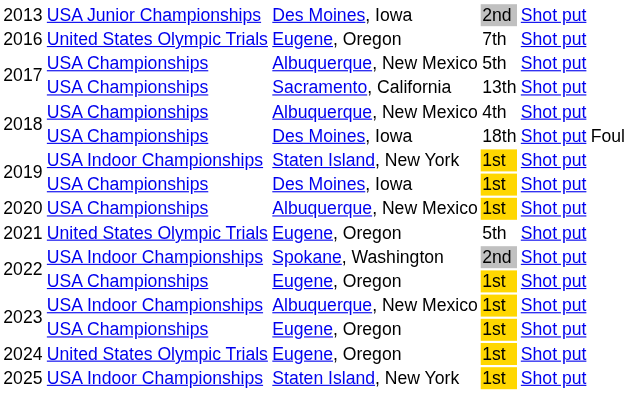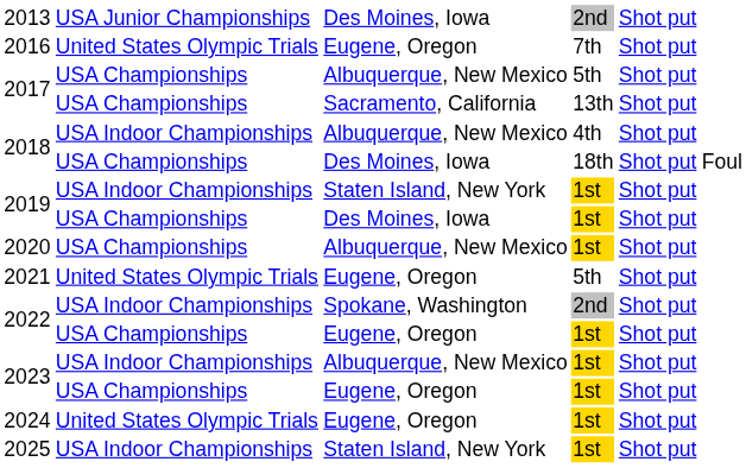2018 / Albuquerque, New Mexico | column 2: USA Championships -> USA Indoor Championships
